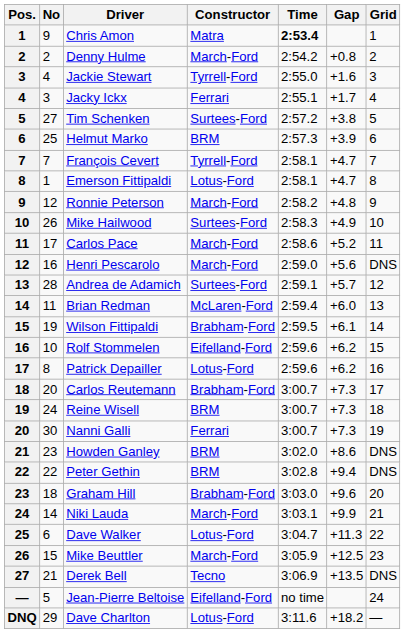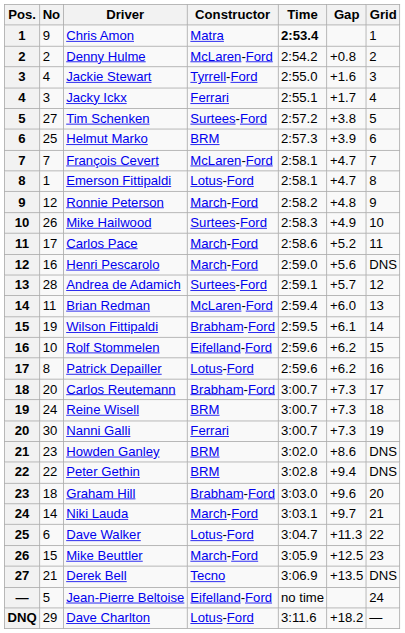Denny Hulme | Constructor: March-Ford -> McLaren-Ford
François Cevert | Constructor: Tyrrell-Ford -> McLaren-Ford
Niki Lauda | Gap: +9.9 -> +9.7
